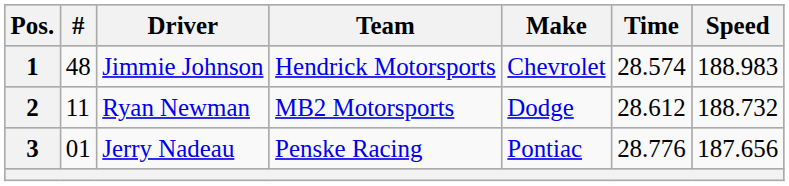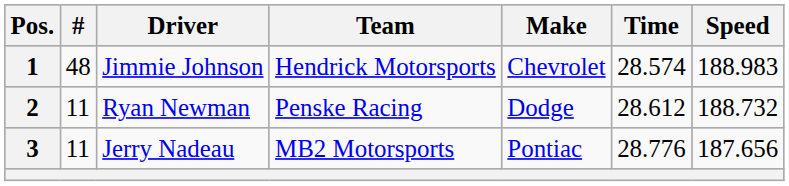2 | Team: MB2 Motorsports -> Penske Racing
3 | #: 01 -> 11
3 | Team: Penske Racing -> MB2 Motorsports
